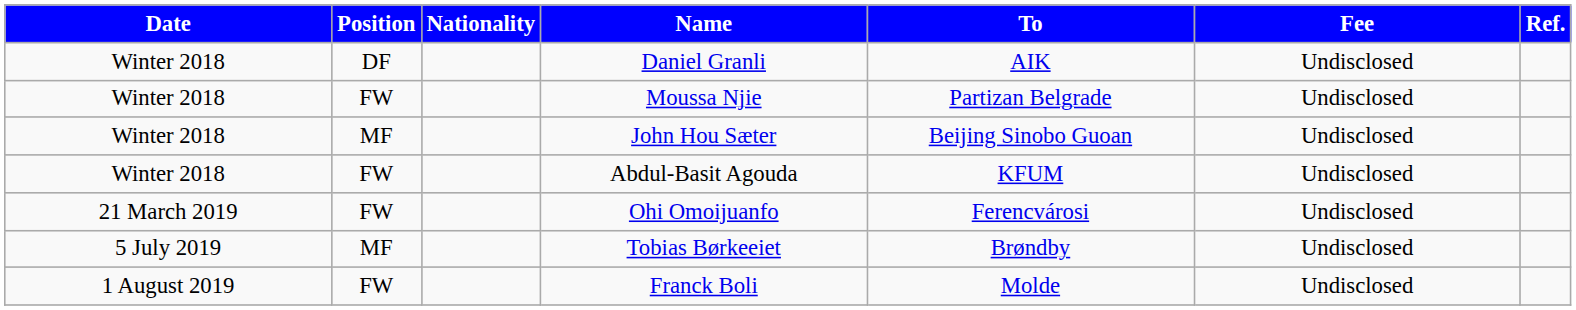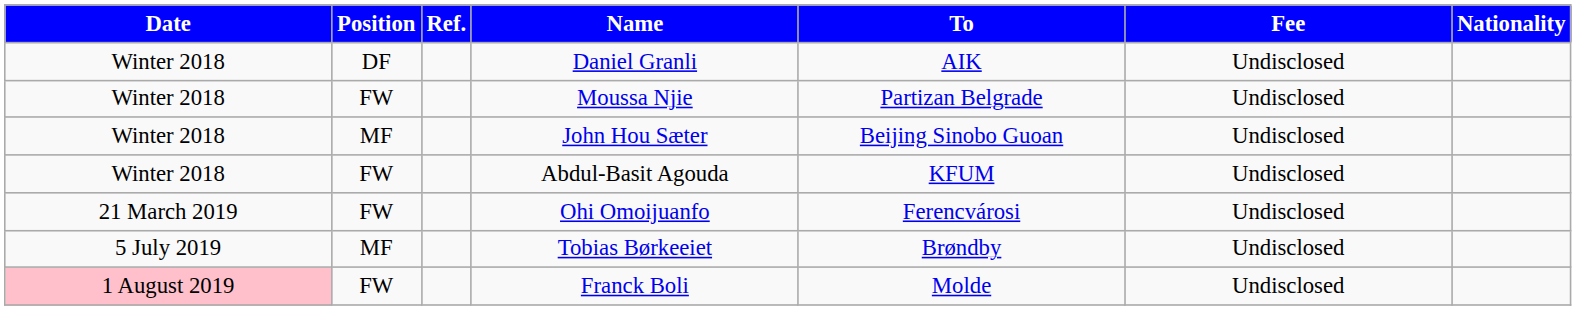columns swapped: Nationality <-> Ref.
Franck Boli | Date: no background -> pink background
